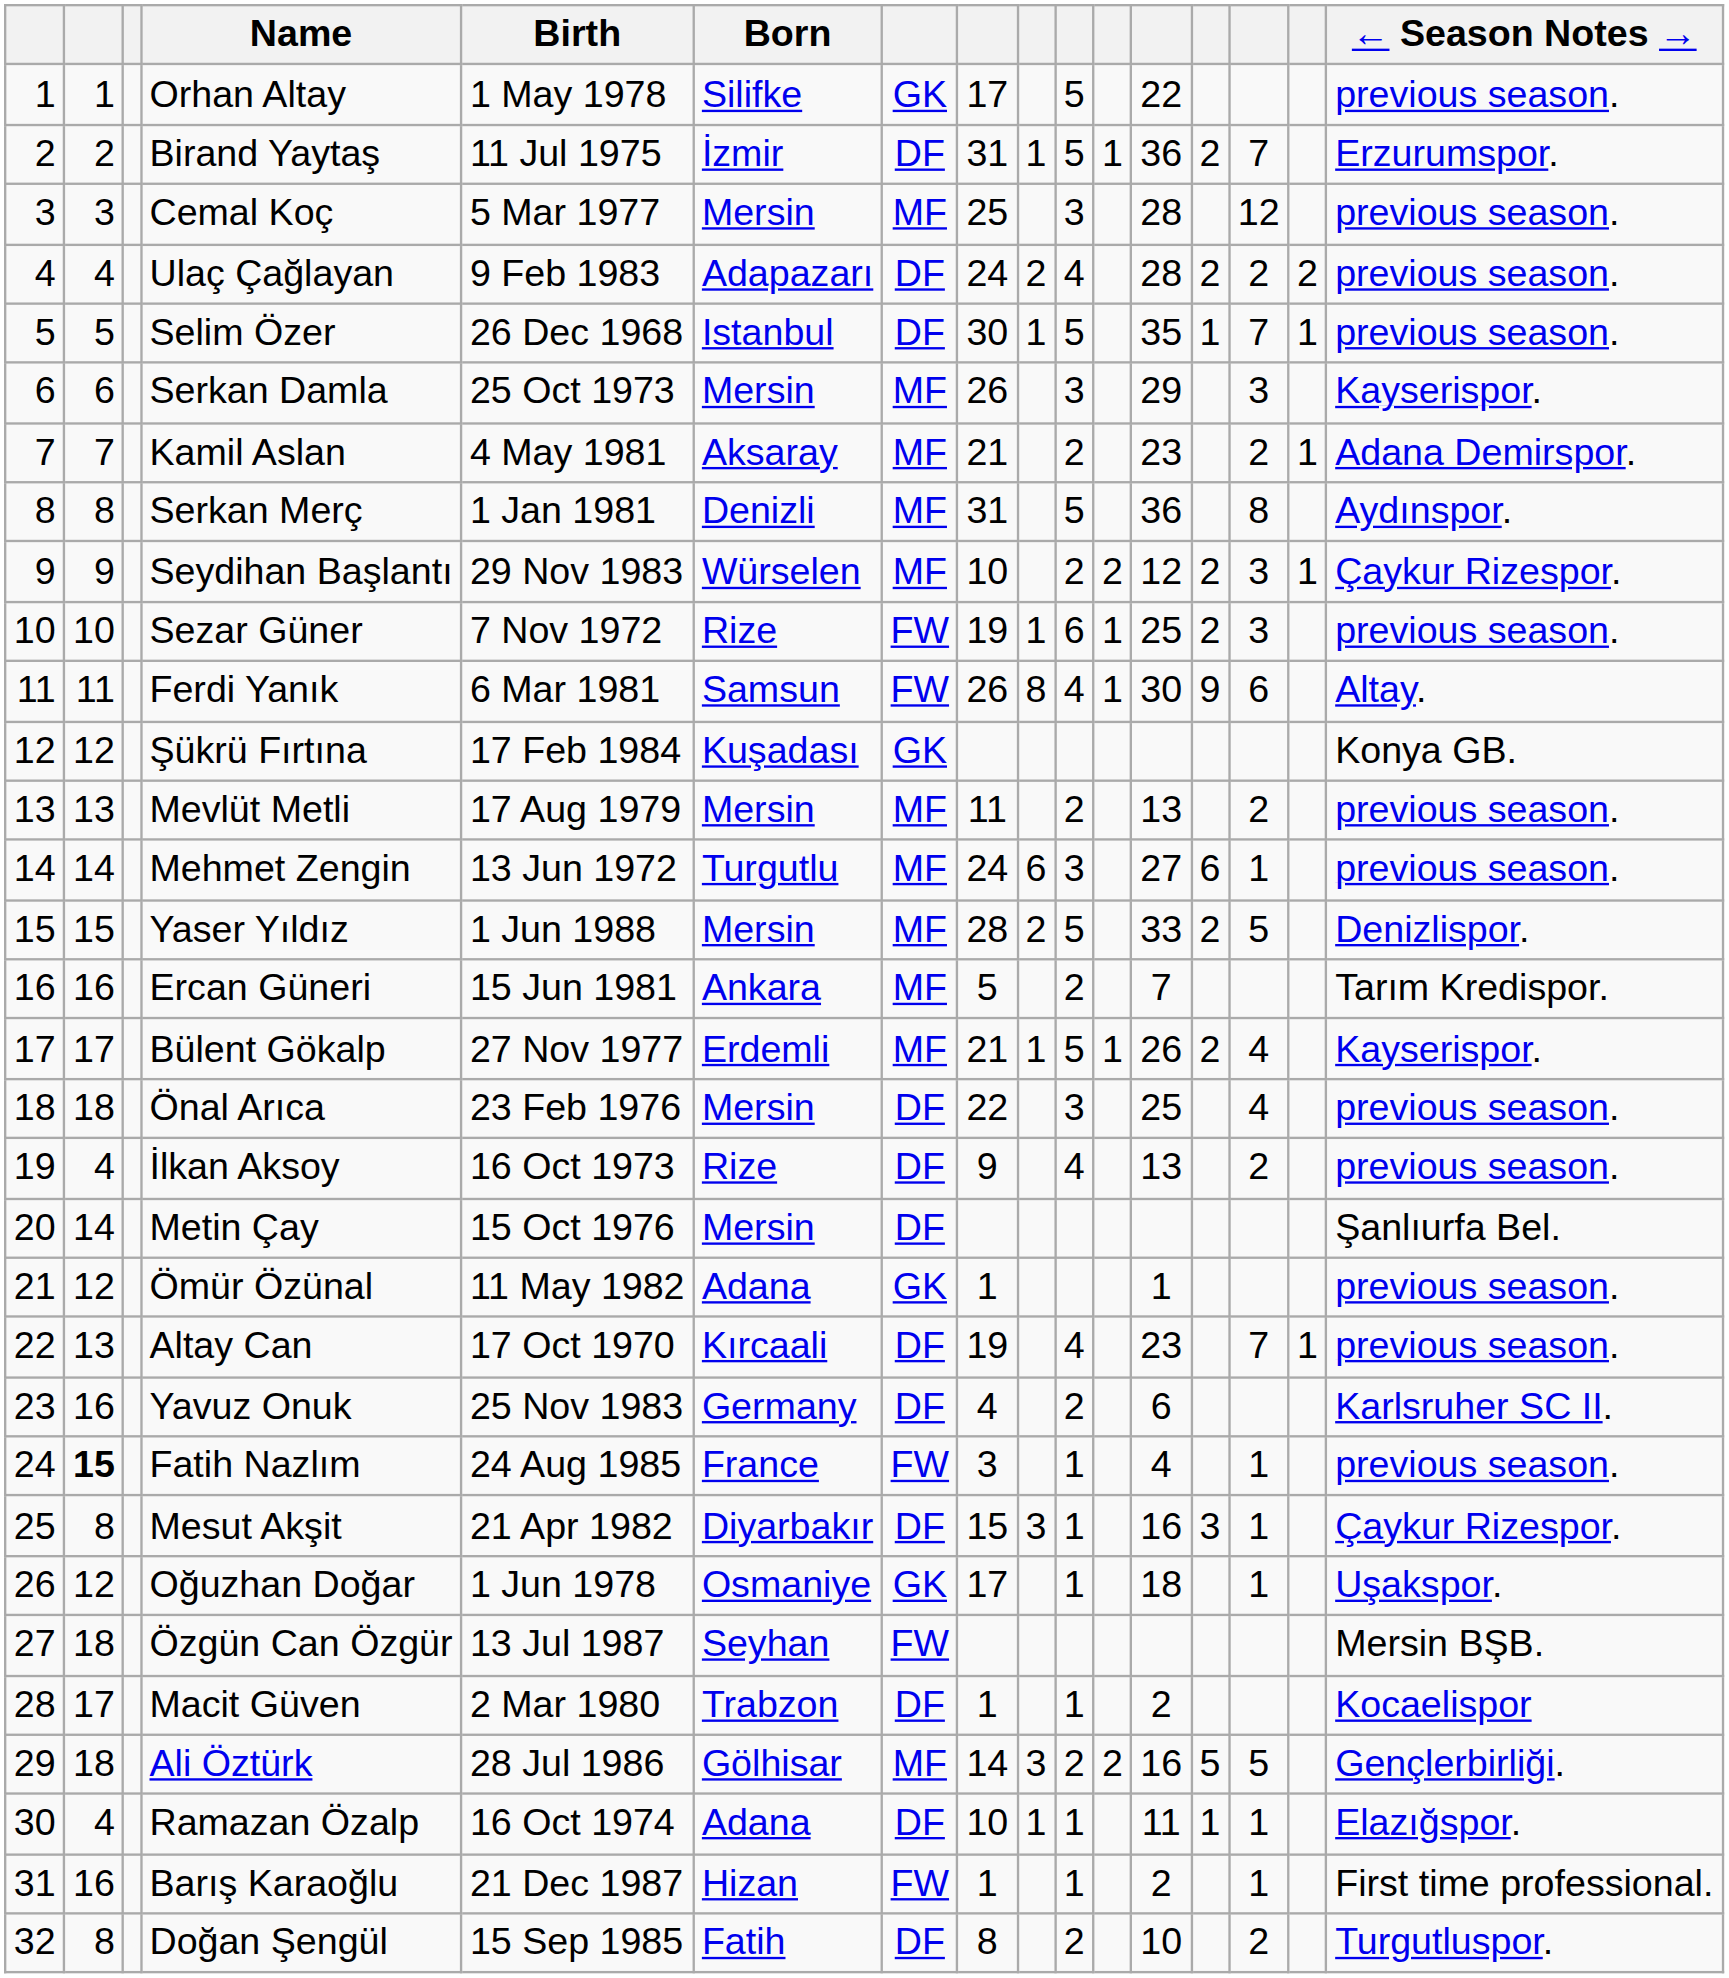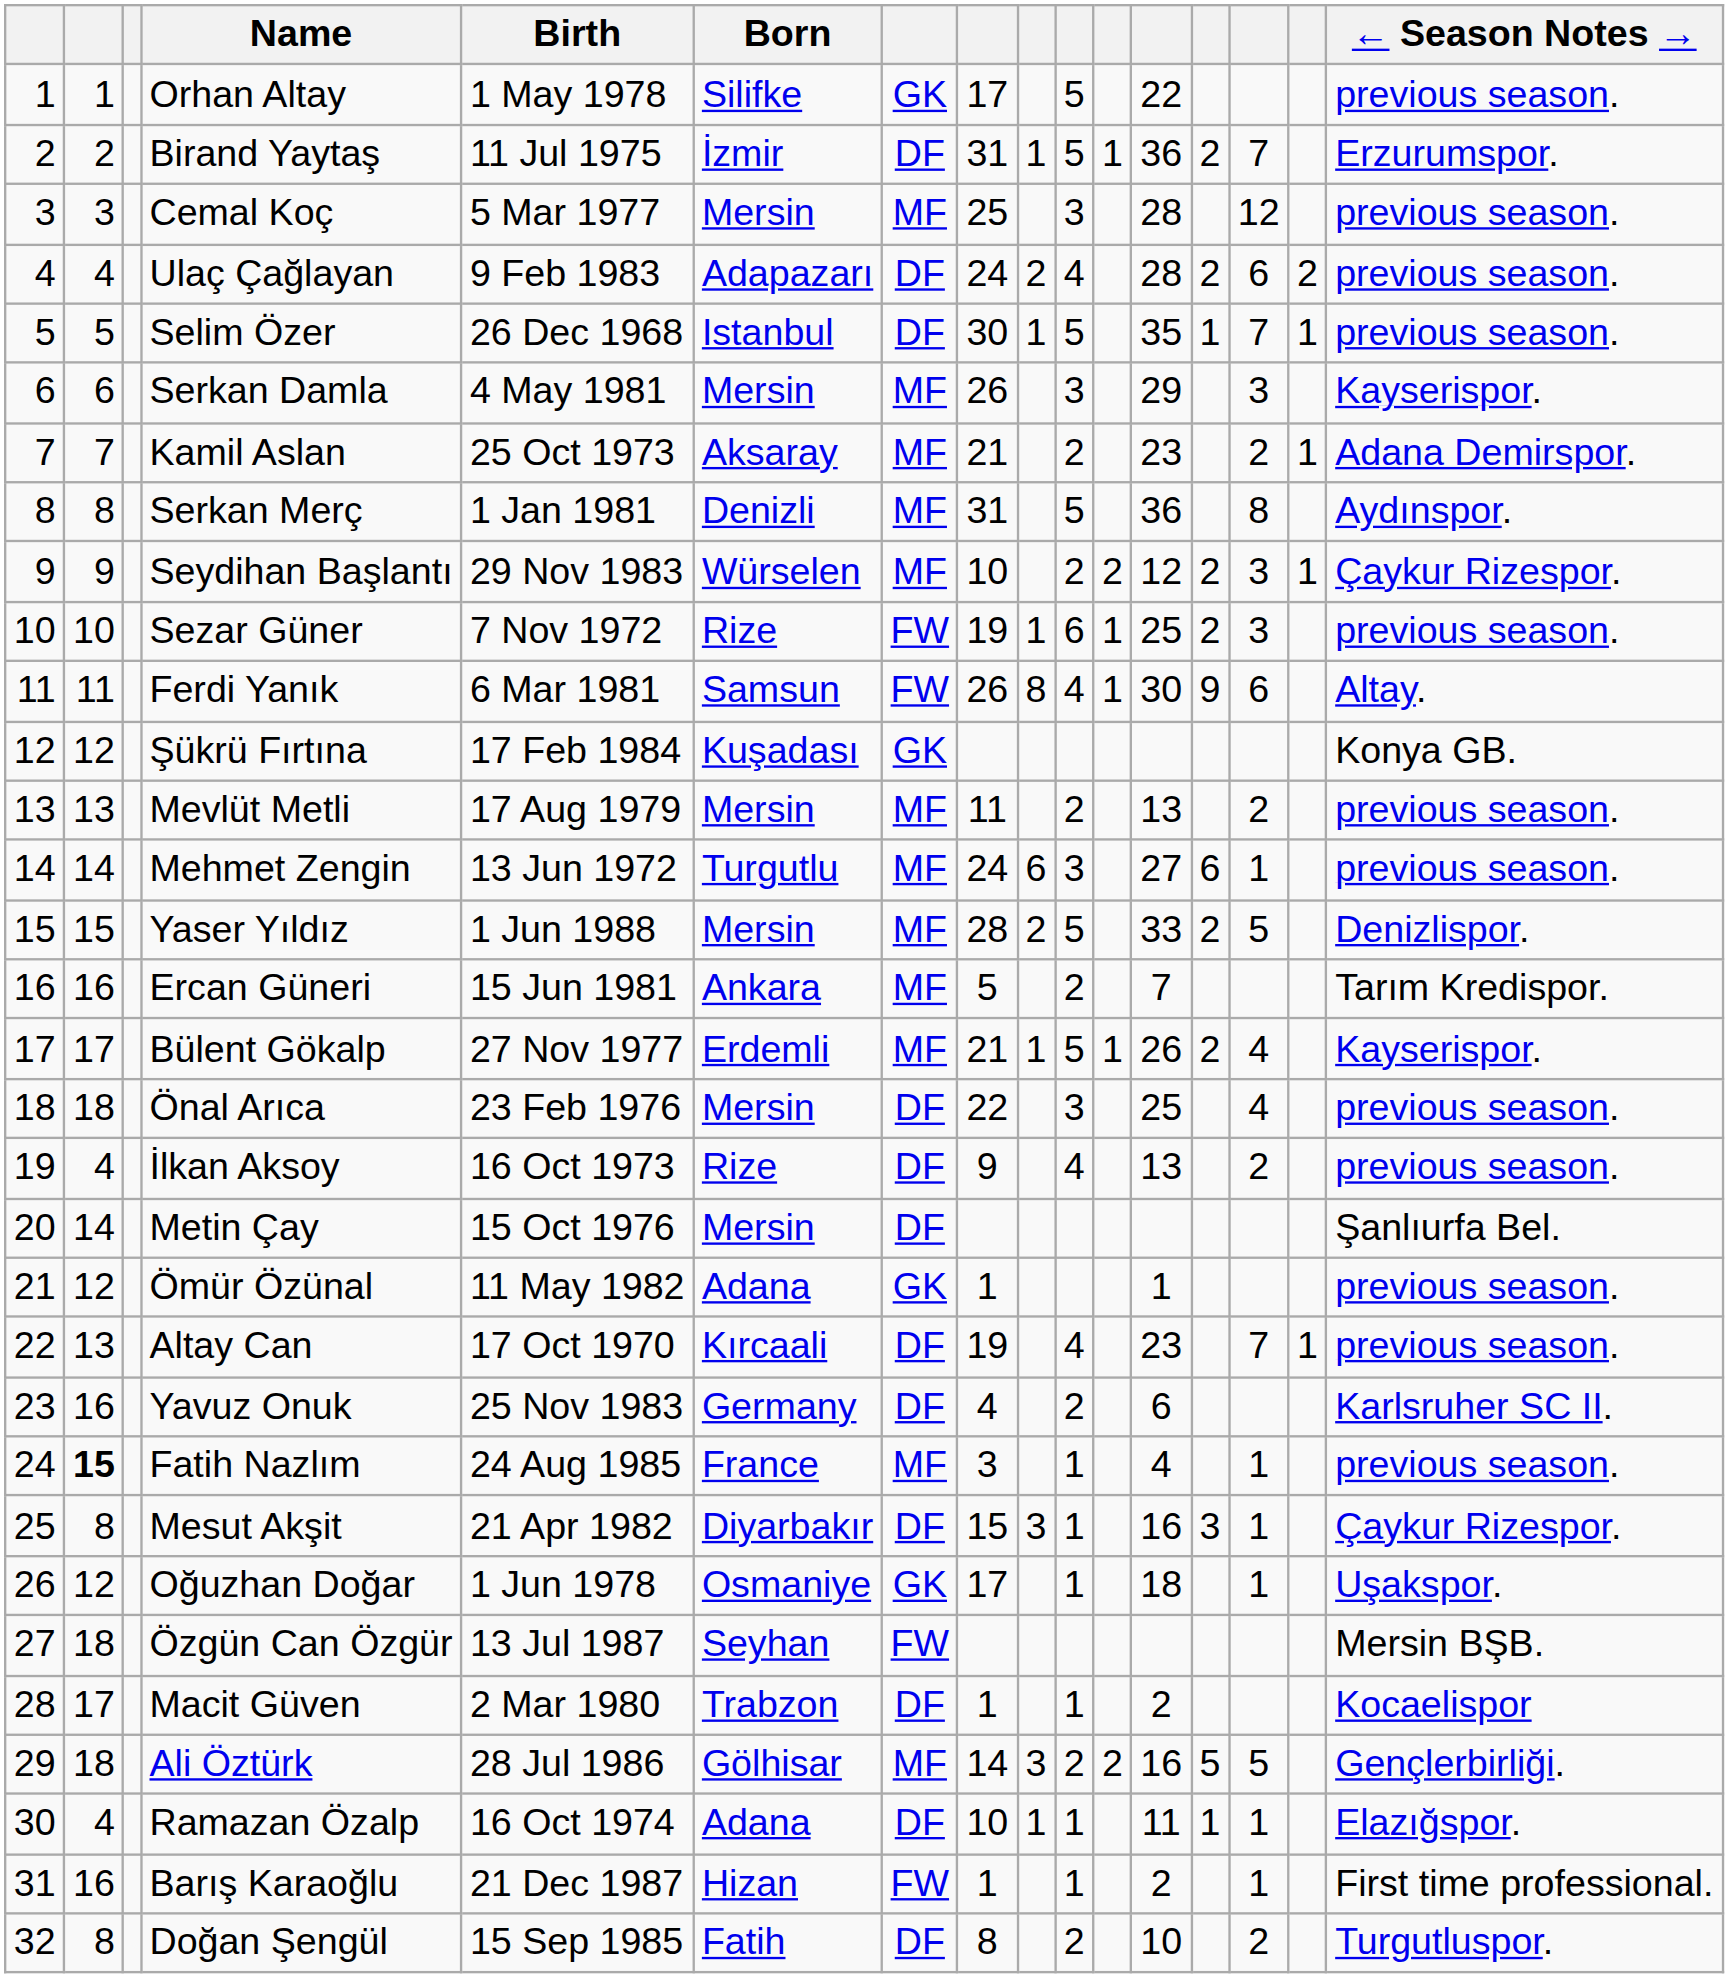Ulaç Çağlayan | column 14: 2 -> 6
Serkan Damla | Birth: 25 Oct 1973 -> 4 May 1981
Kamil Aslan | Birth: 4 May 1981 -> 25 Oct 1973
Fatih Nazlım | column 7: FW -> MF
